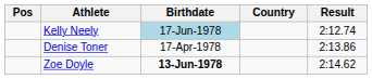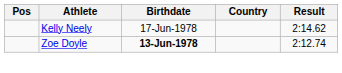Kelly Neely | Birthdate: lightblue background -> no background
Kelly Neely | Result: 2:12.74 -> 2:14.62
- row: Denise Toner | 17-Apr-1978 | 2:13.86
Zoe Doyle | Result: 2:14.62 -> 2:12.74
